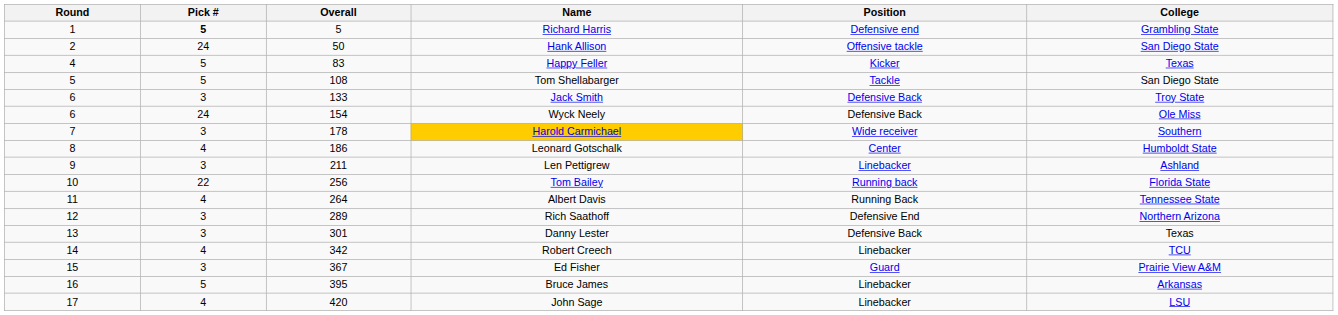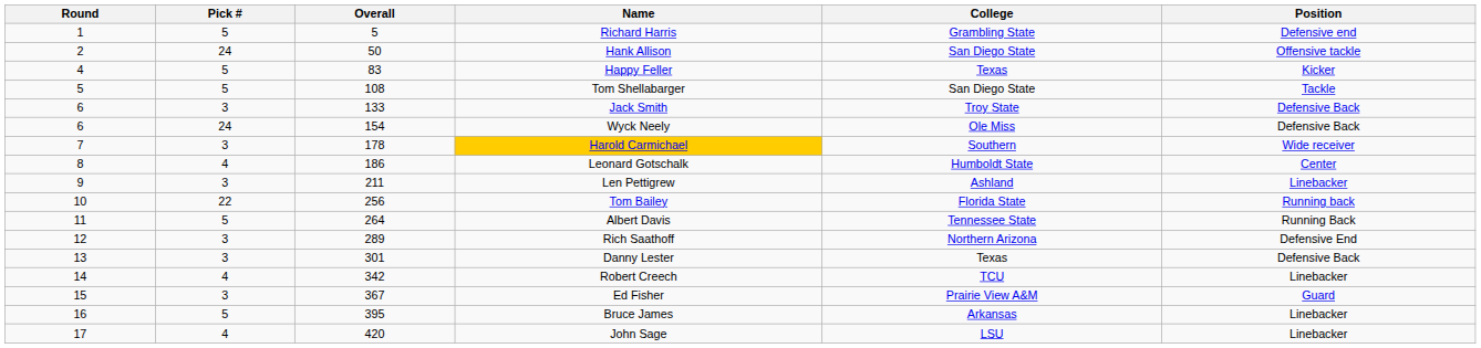columns swapped: Position <-> College
Richard Harris | Pick #: bold -> normal
Albert Davis | Pick #: 4 -> 5
